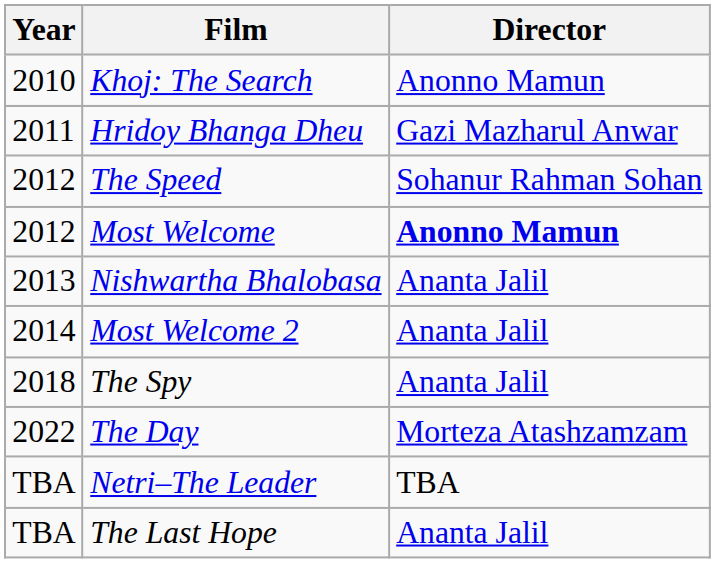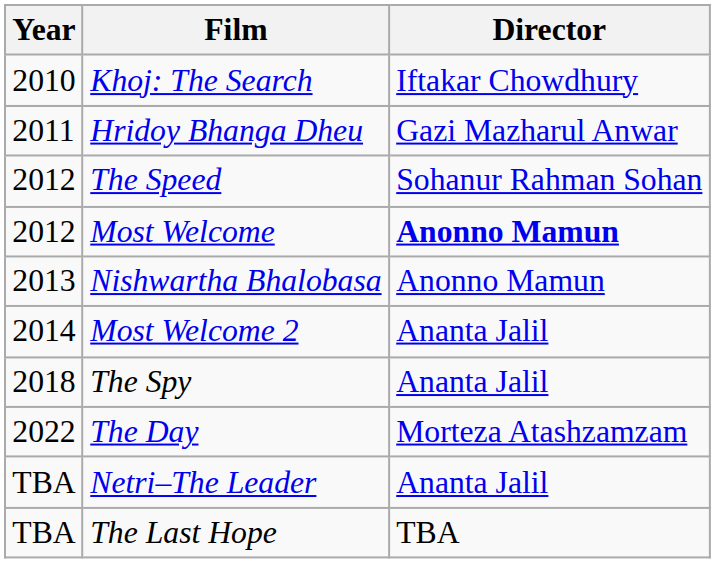Khoj: The Search | Director: Anonno Mamun -> Iftakar Chowdhury
Nishwartha Bhalobasa | Director: Ananta Jalil -> Anonno Mamun
Netri–The Leader | Director: TBA -> Ananta Jalil
The Last Hope | Director: Ananta Jalil -> TBA
